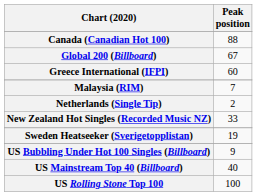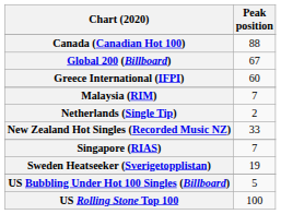+ row: Singapore (RIAS) | 7
US Bubbling Under Hot 100 Singles (Billboard) | Peak position: 9 -> 5
- row: US Mainstream Top 40 (Billboard) | 40
